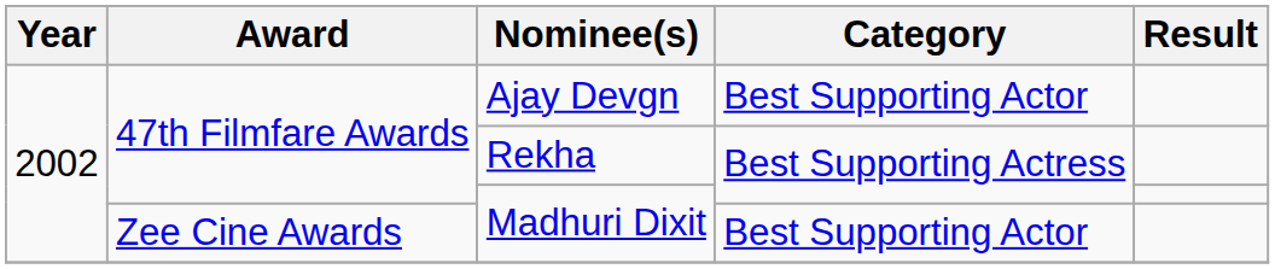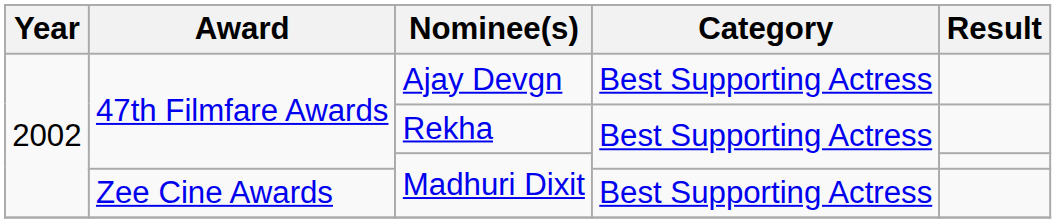Ajay Devgn | Category: Best Supporting Actor -> Best Supporting Actress
Zee Cine Awards / Madhuri Dixit | Category: Best Supporting Actor -> Best Supporting Actress
